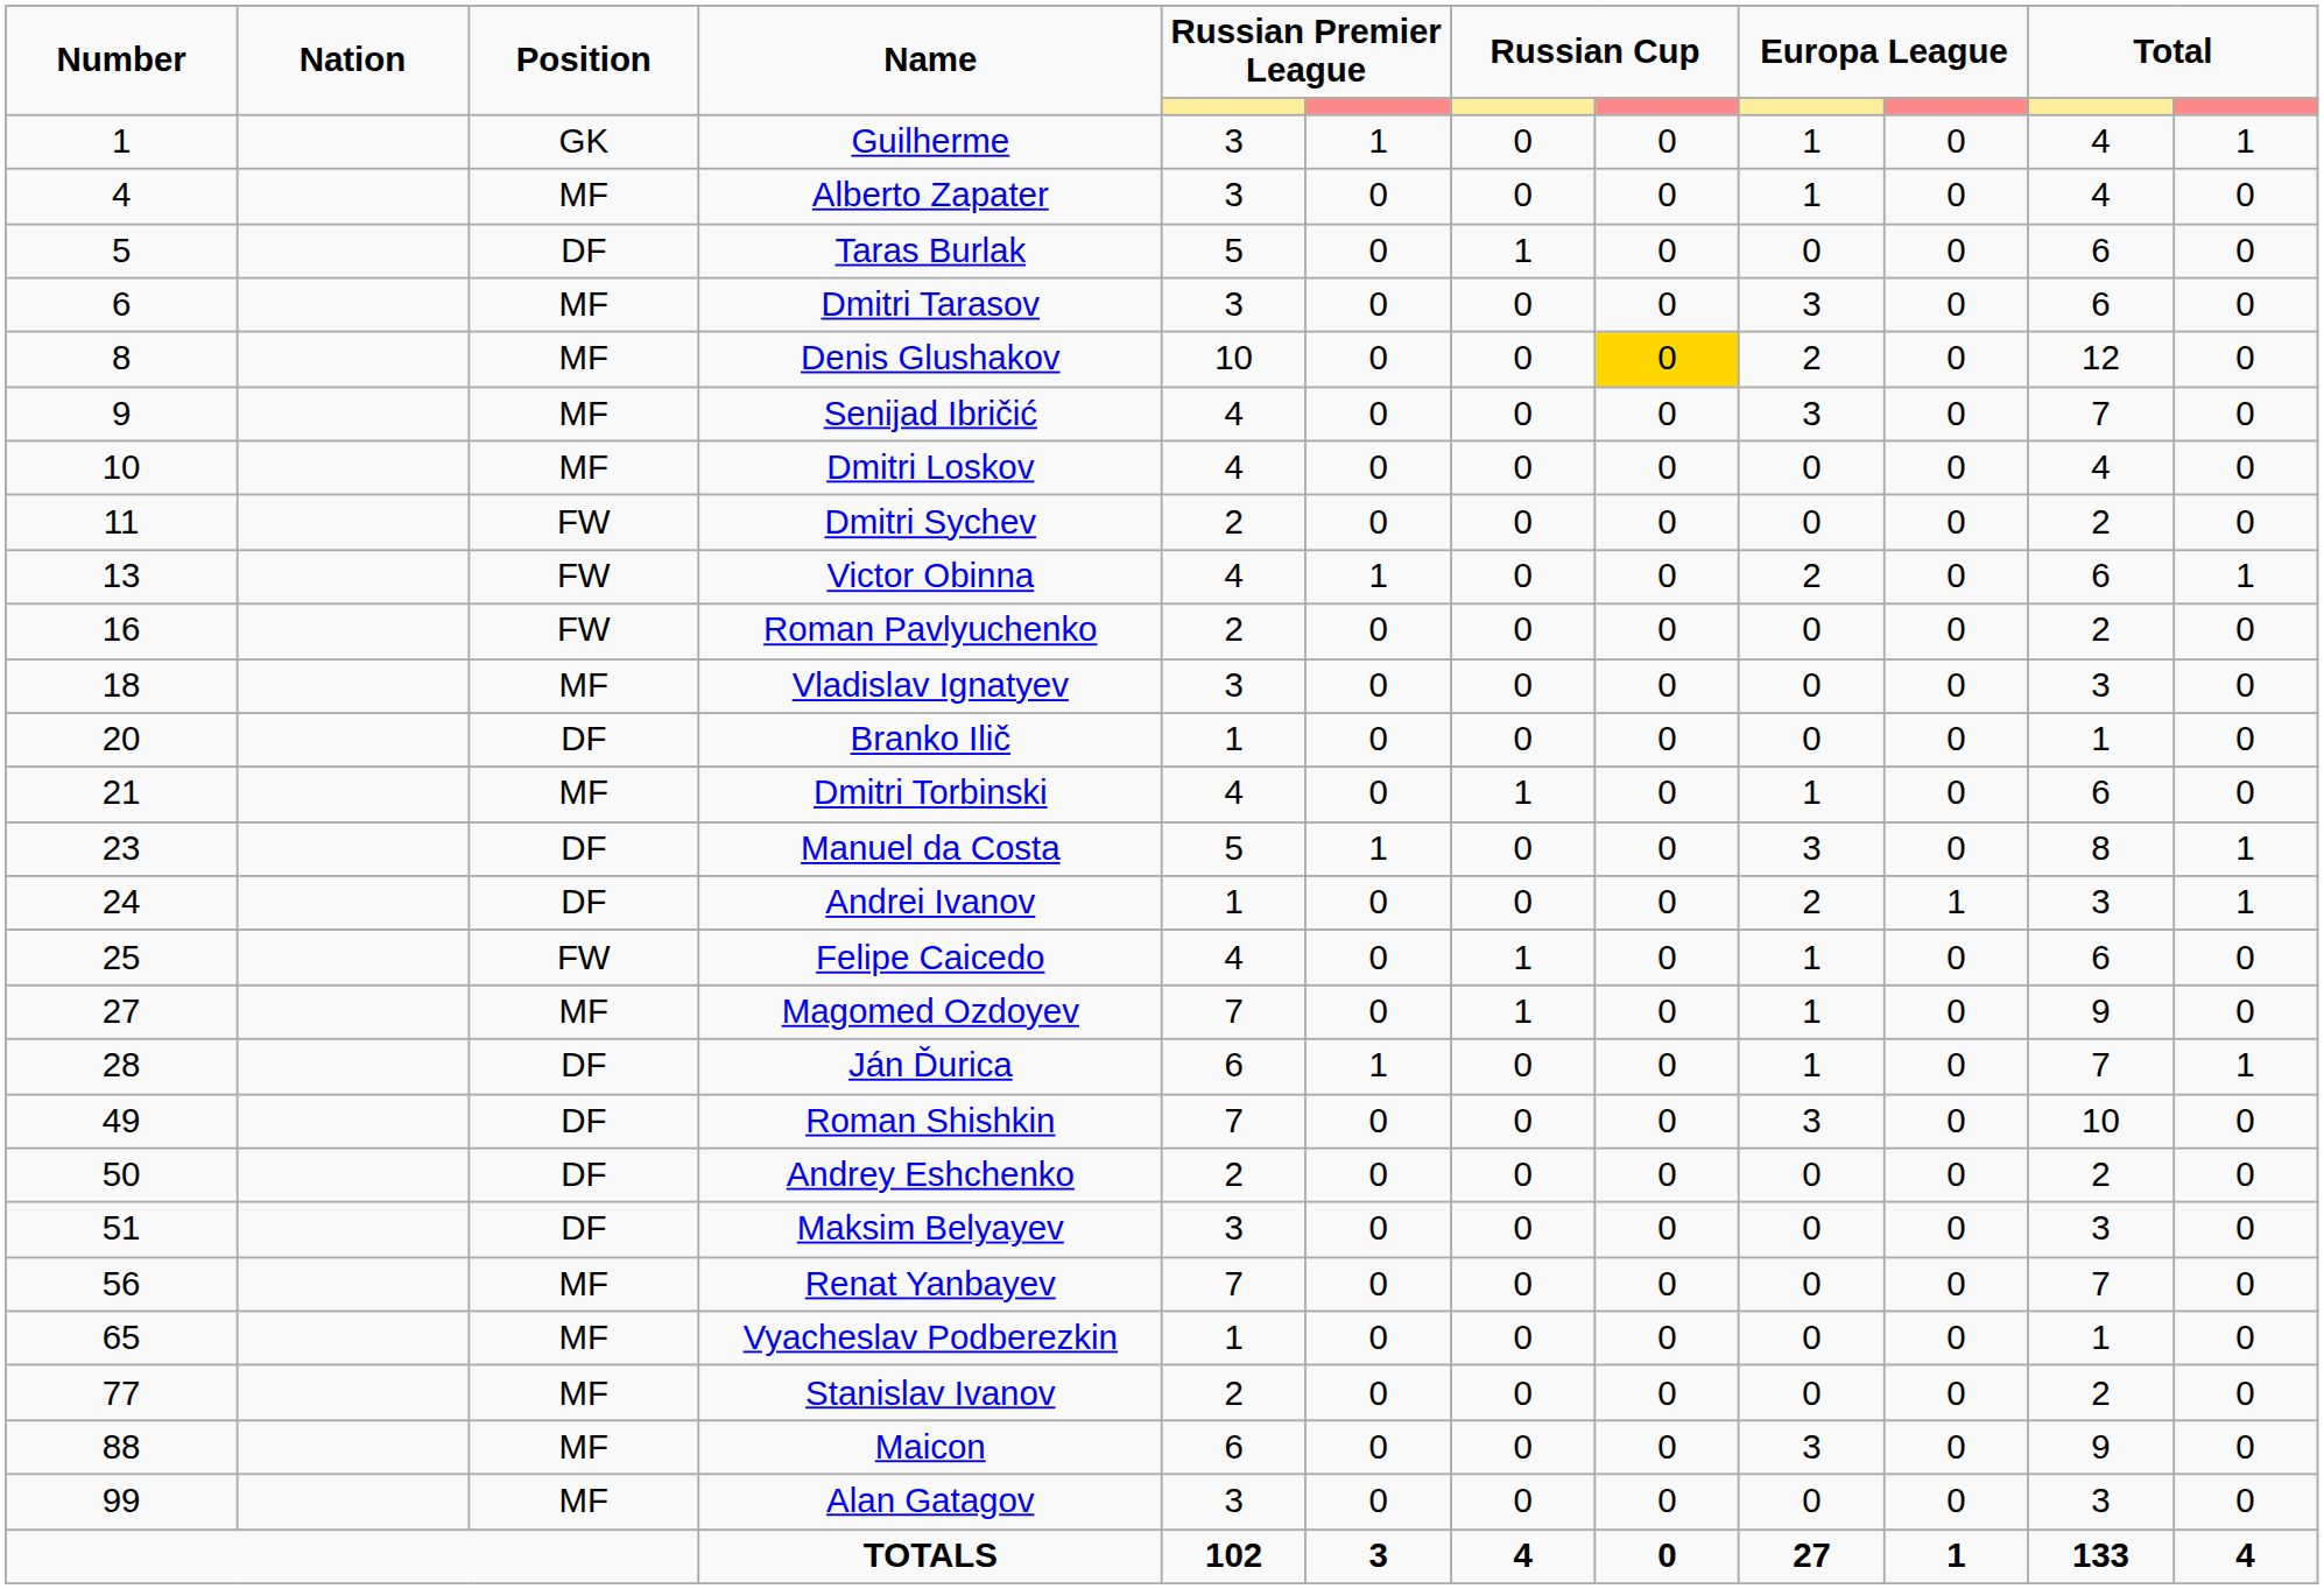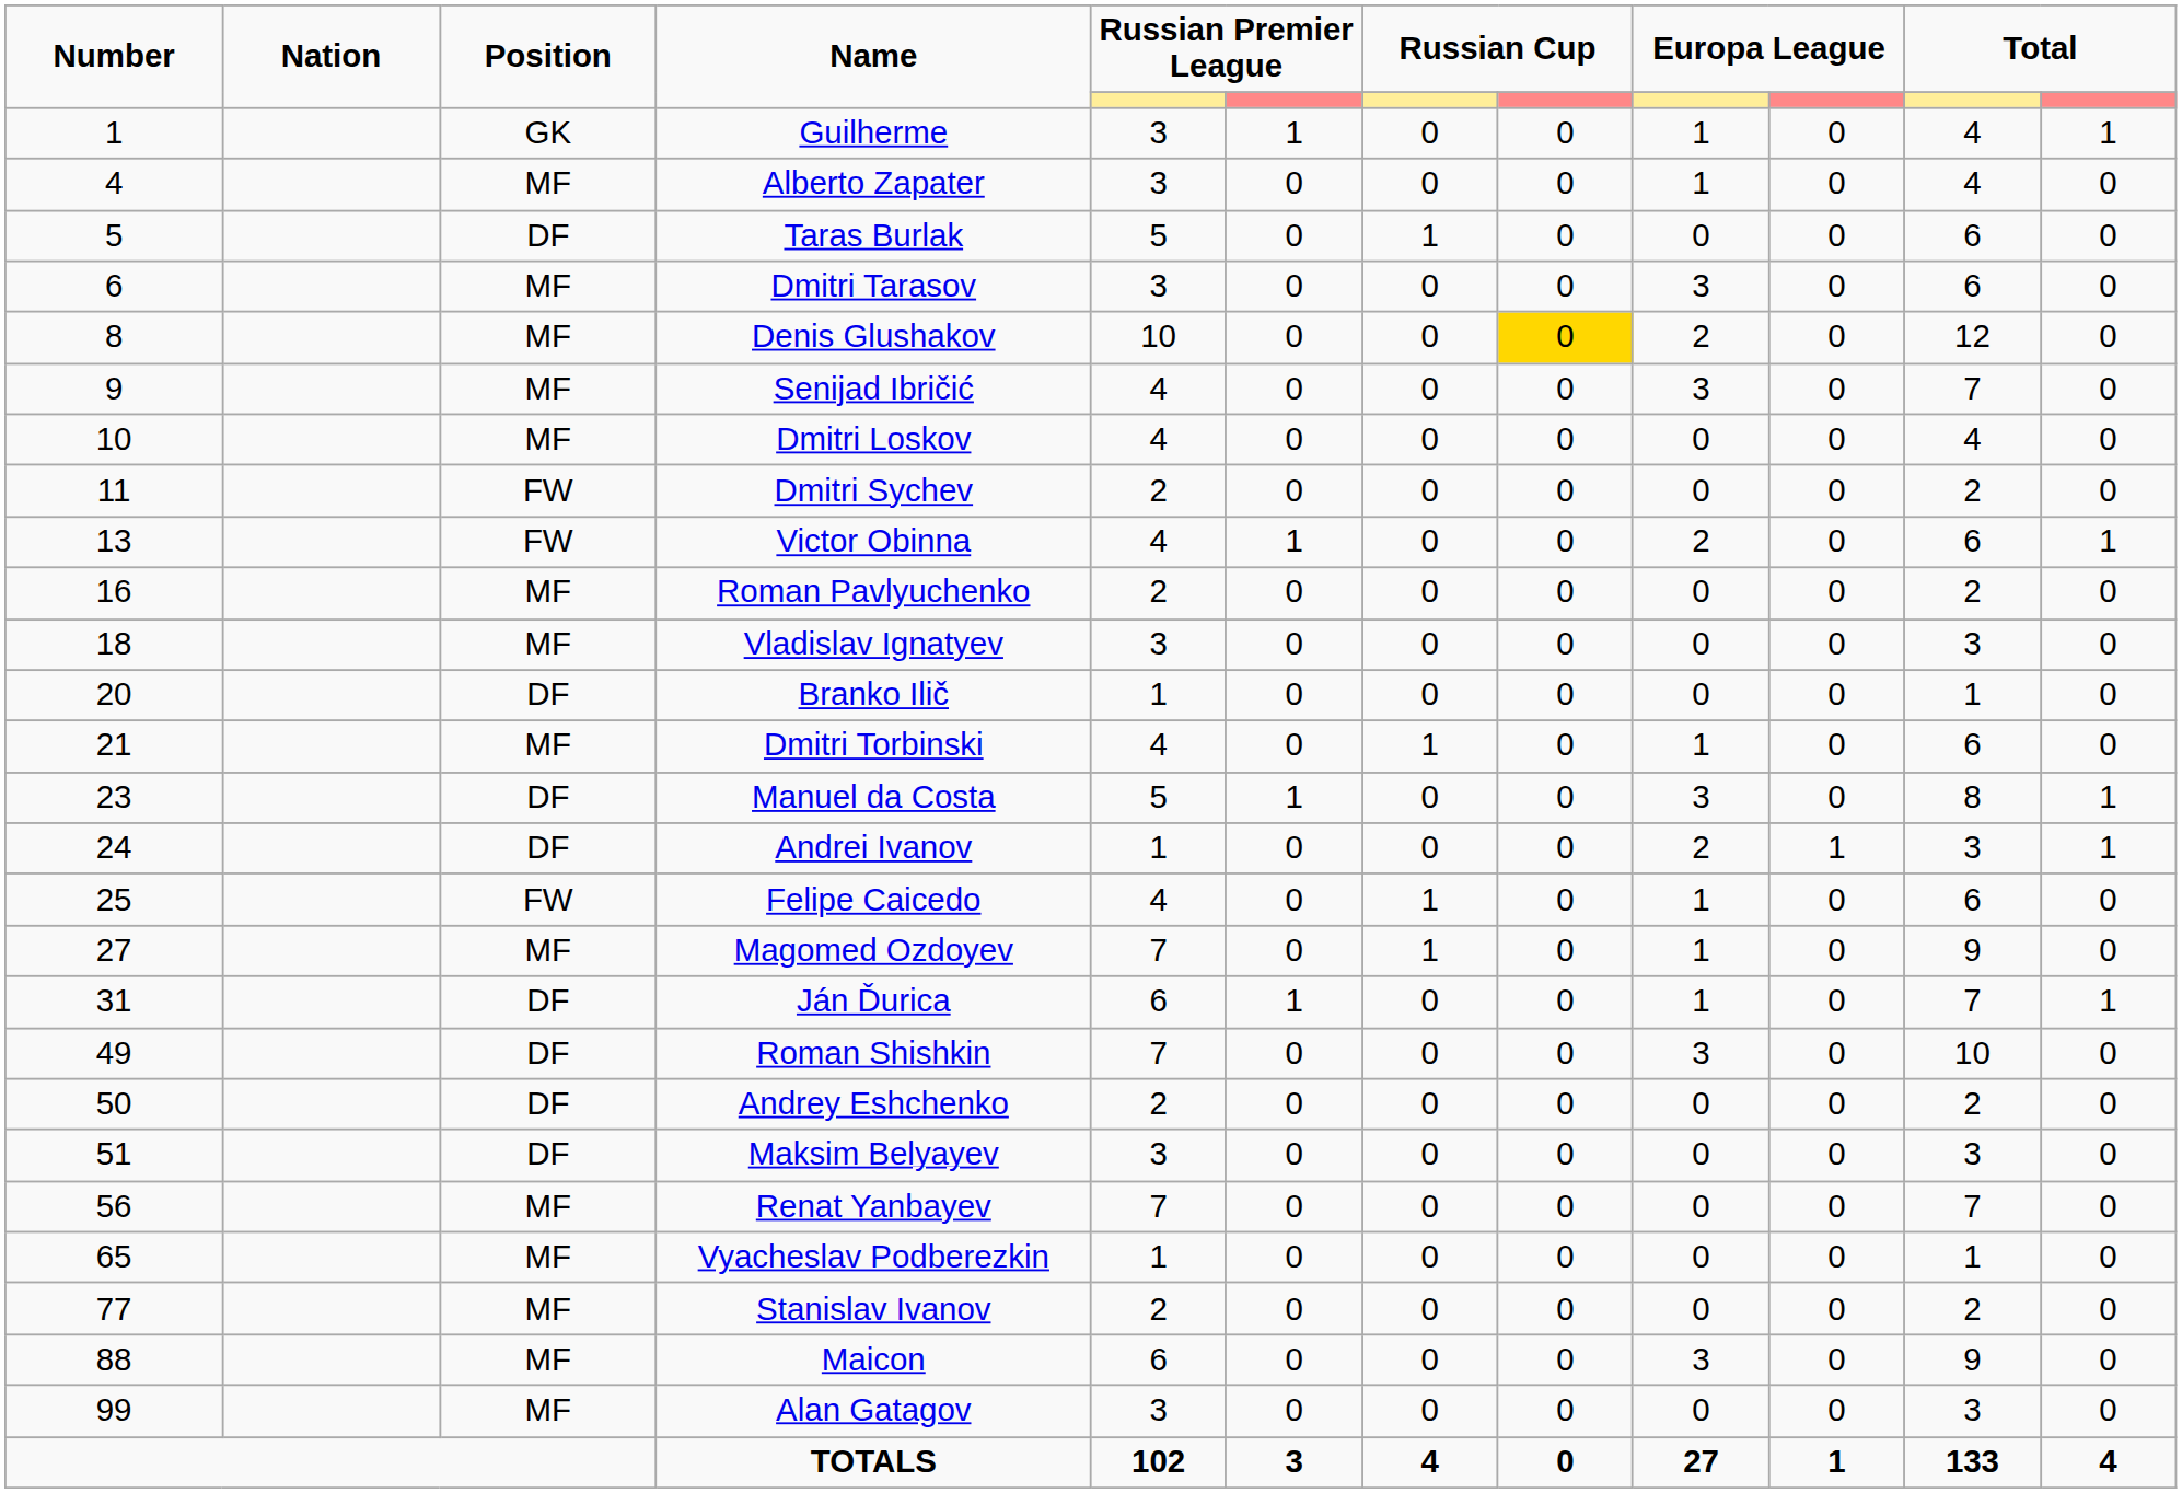Roman Pavlyuchenko | Position: FW -> MF
Ján Ďurica | Number: 28 -> 31
